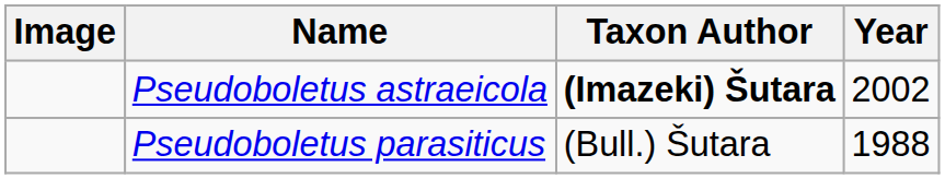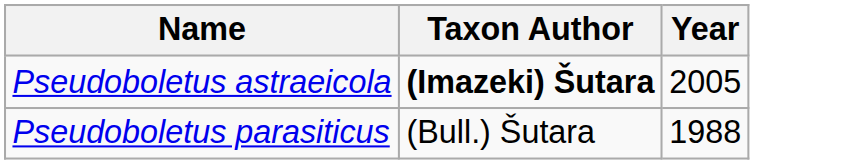- column: Image
Pseudoboletus astraeicola | Year: 2002 -> 2005
